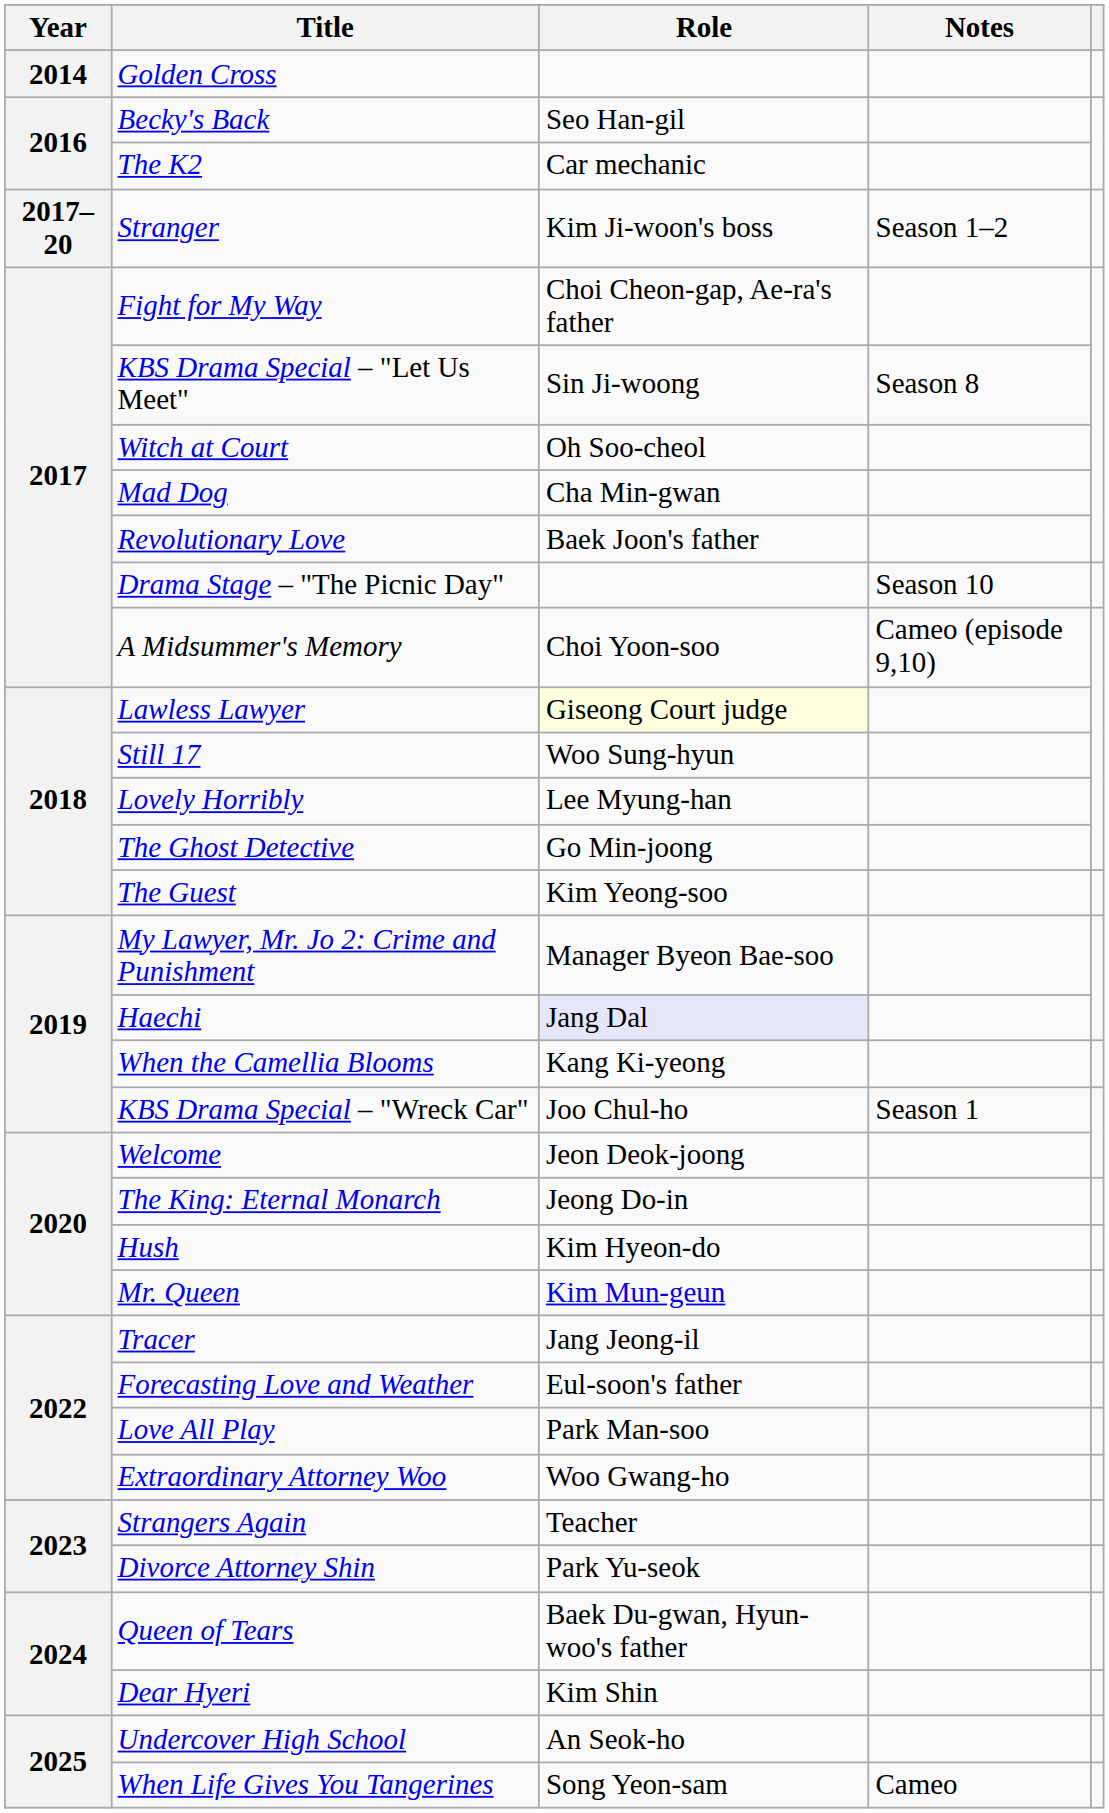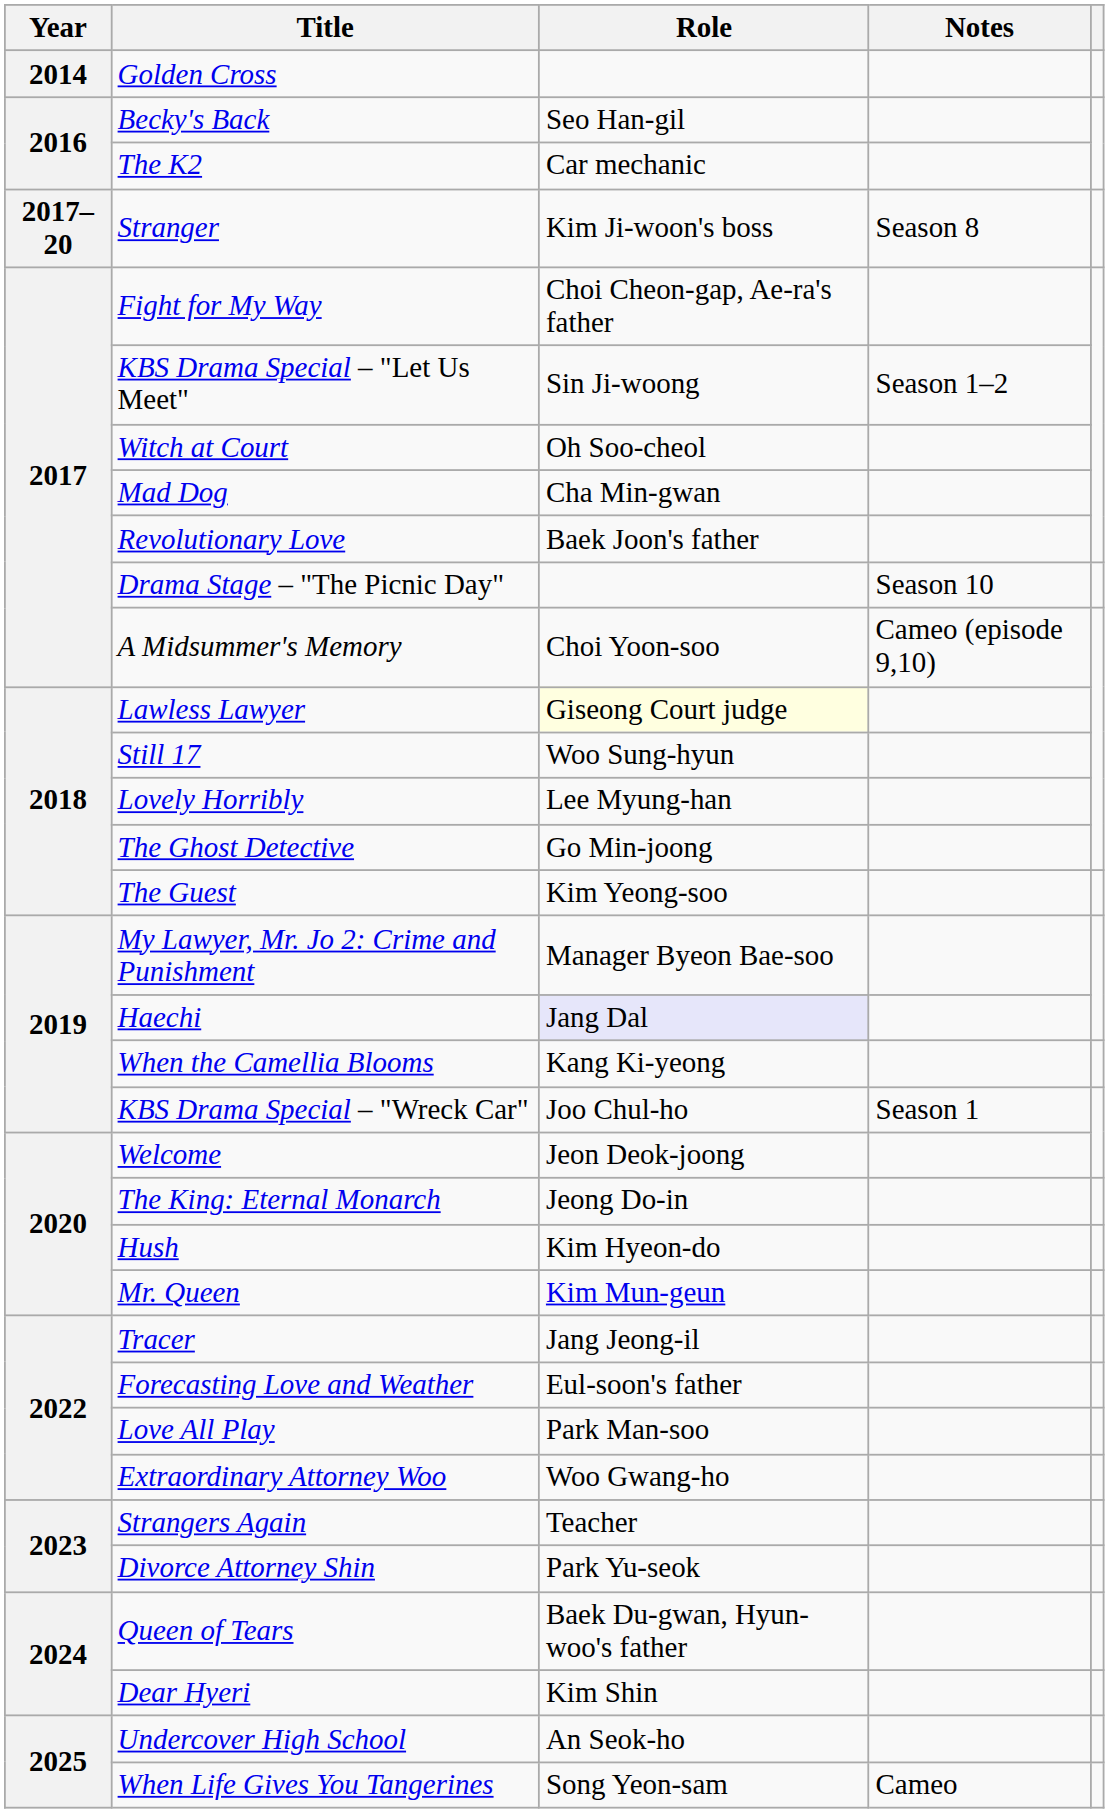Stranger | Notes: Season 1–2 -> Season 8
KBS Drama Special – "Let Us Meet" | Notes: Season 8 -> Season 1–2
